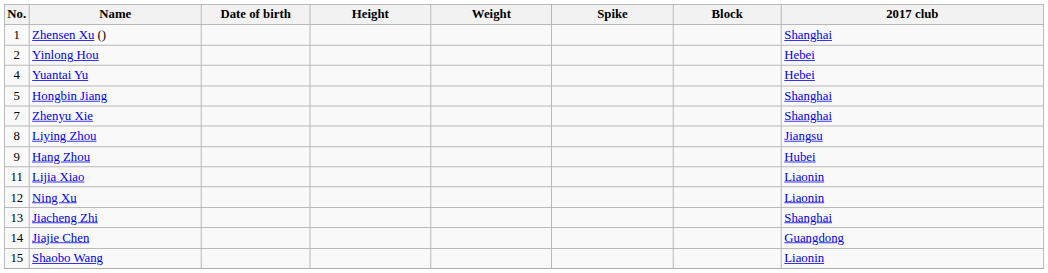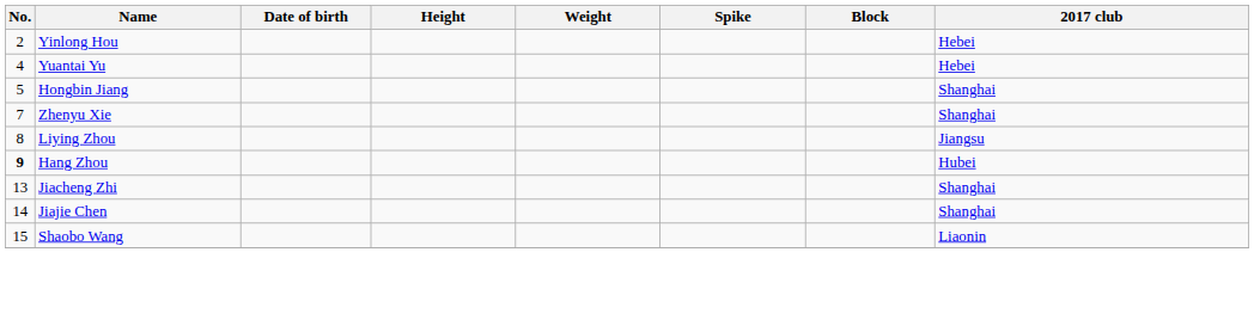- row: 1 | Zhensen Xu () | Shanghai
Hang Zhou | No.: normal -> bold
- row: 11 | Lijia Xiao | Liaonin
- row: 12 | Ning Xu | Liaonin
Jiajie Chen | 2017 club: Guangdong -> Shanghai
